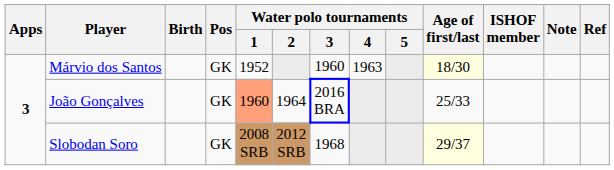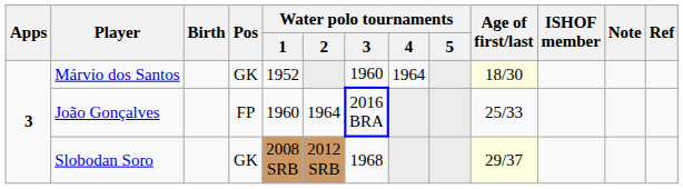Márvio dos Santos | Water polo tournaments / 4: 1963 -> 1964
João Gonçalves | Pos: GK -> FP
João Gonçalves | Water polo tournaments / 1: lightsalmon background -> no background
